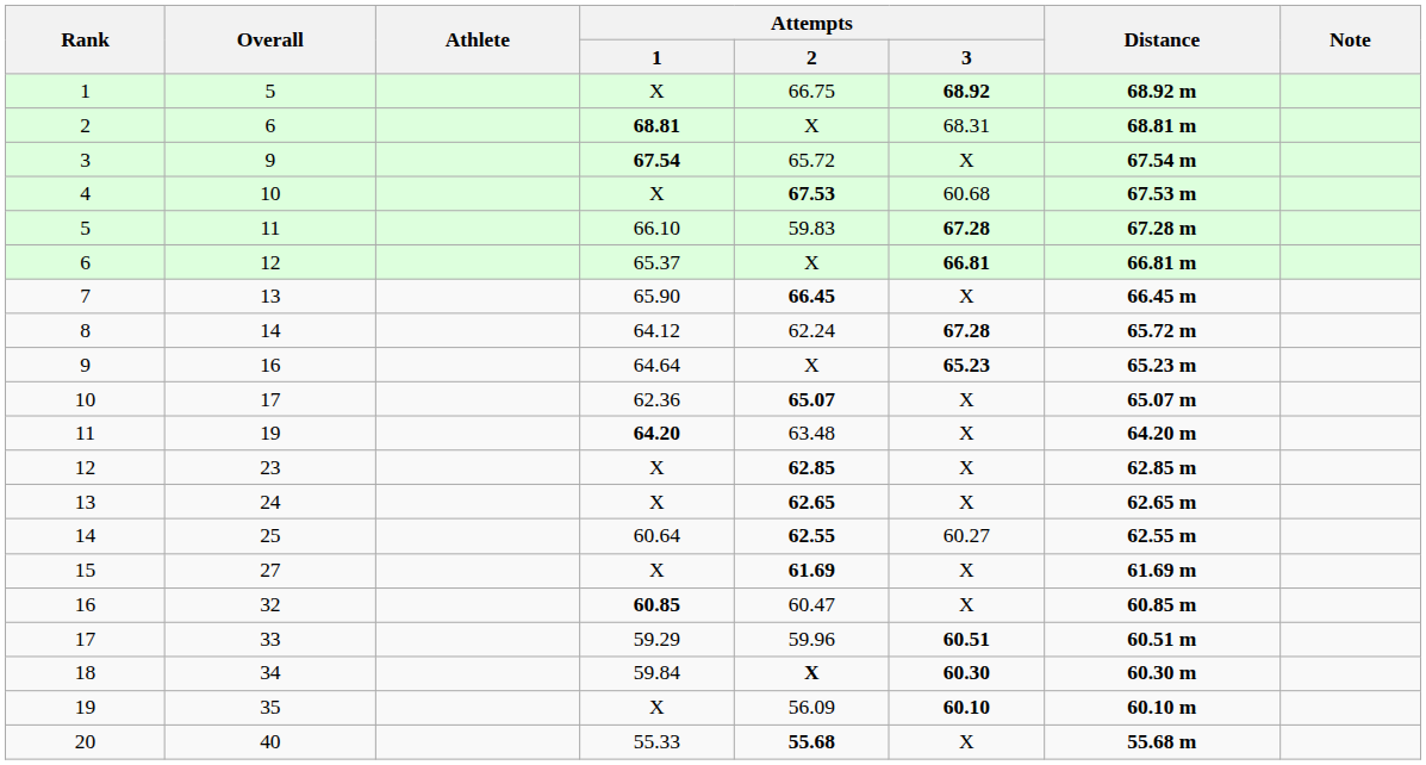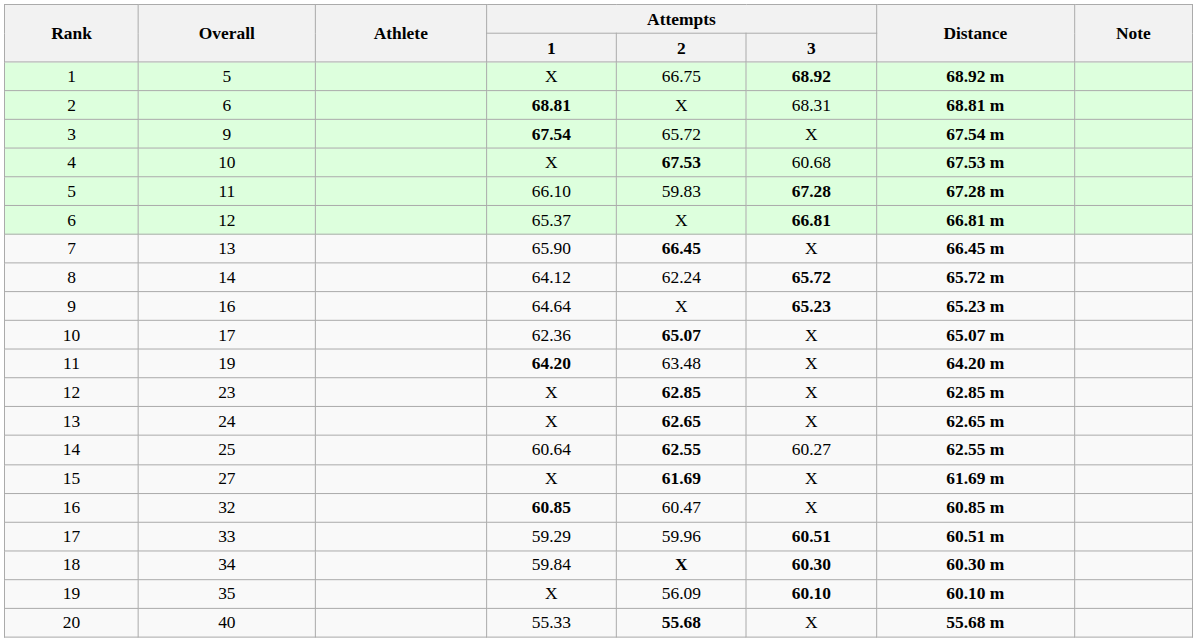8 | Attempts / 3: 67.28 -> 65.72
